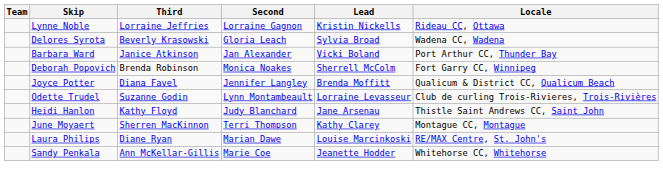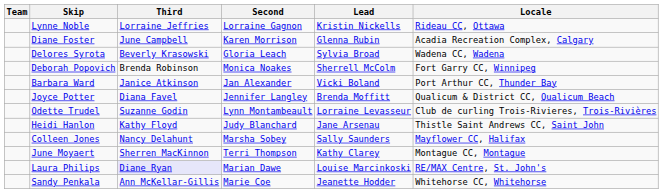+ row: Diane Foster | June Campbell | Karen Morrison | Glenna Rubin | Acadia Recreation Complex, Calgary
rows swapped: Deborah Popovich <-> Barbara Ward
+ row: Colleen Jones | Nancy Delahunt | Marsha Sobey | Sally Saunders | Mayflower CC, Halifax
Laura Philips | Third: no background -> lavender background
